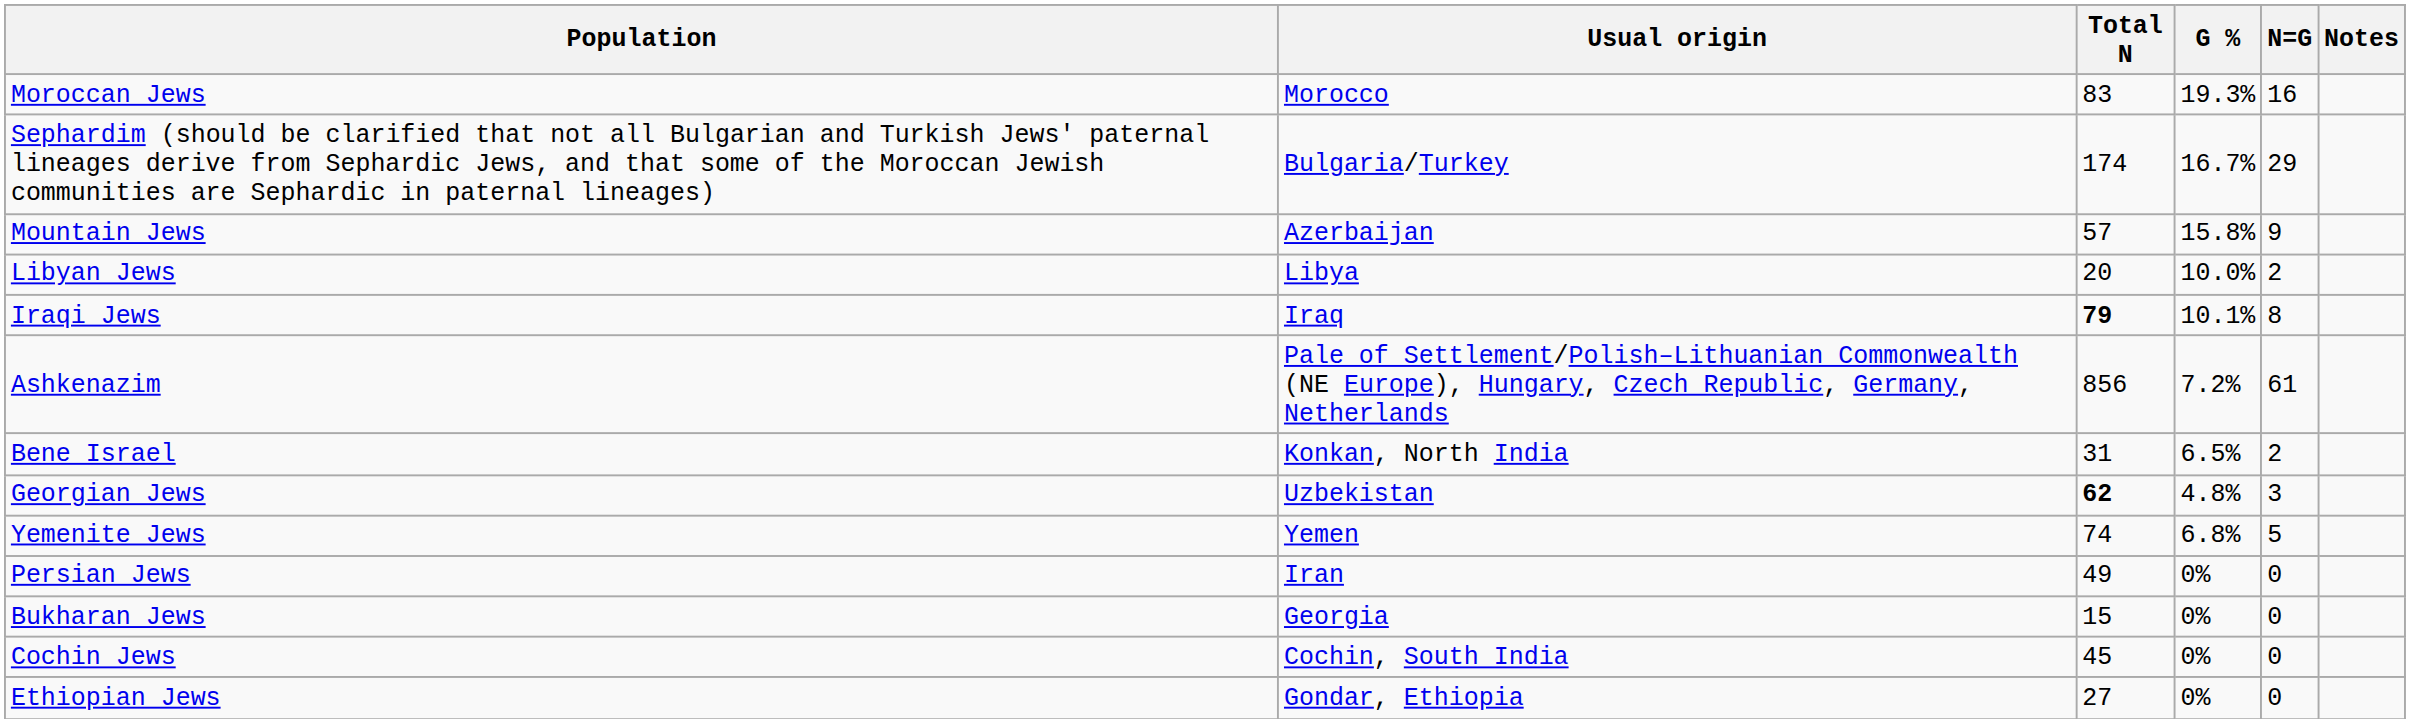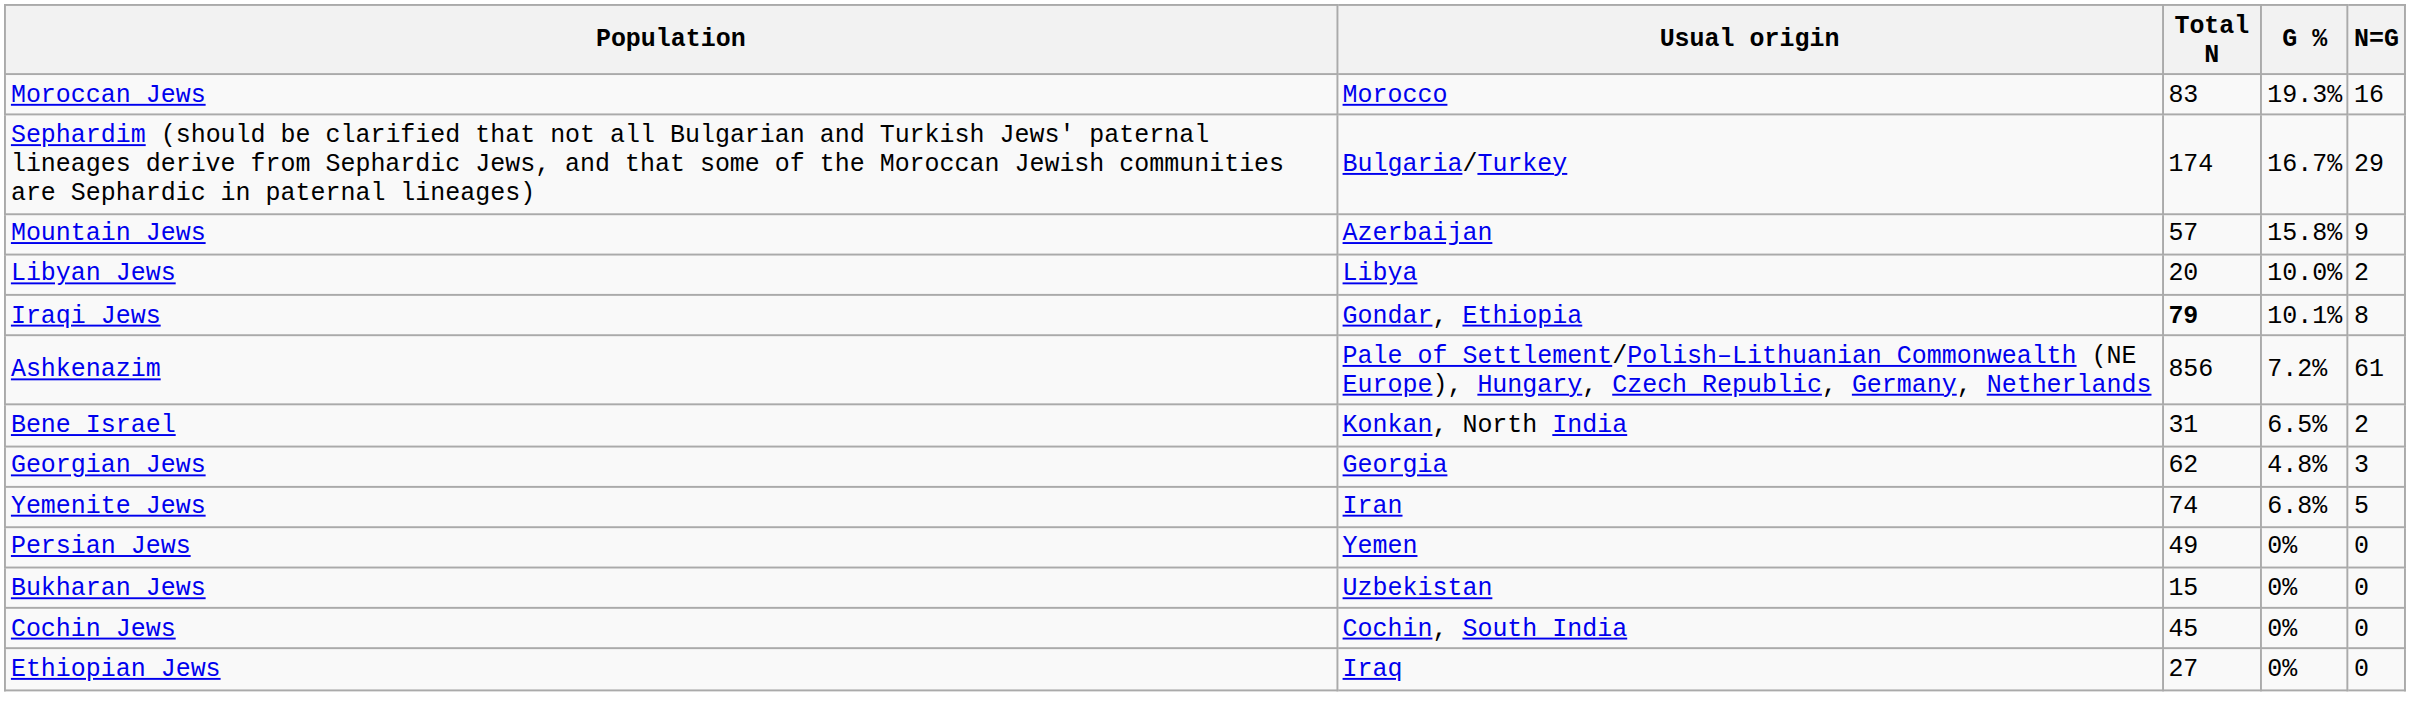- column: Notes
Iraqi Jews | Usual origin: Iraq -> Gondar, Ethiopia
Georgian Jews | Usual origin: Uzbekistan -> Georgia
Georgian Jews | Total N: bold -> normal
Yemenite Jews | Usual origin: Yemen -> Iran
Persian Jews | Usual origin: Iran -> Yemen
Bukharan Jews | Usual origin: Georgia -> Uzbekistan
Ethiopian Jews | Usual origin: Gondar, Ethiopia -> Iraq
